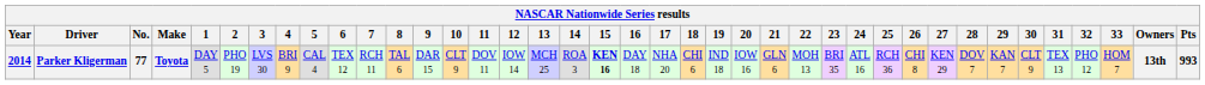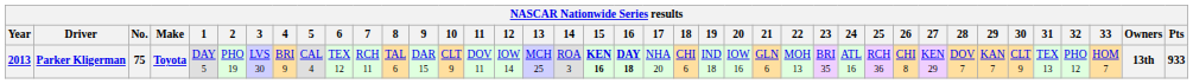Parker Kligerman | Year: 2014 -> 2013
Parker Kligerman | No.: 77 -> 75
Parker Kligerman | 16: normal -> bold
Parker Kligerman | Pts: 993 -> 933
